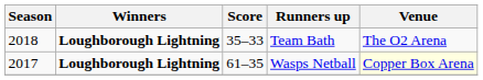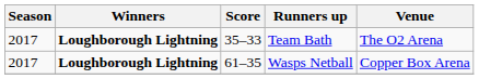Team Bath | Season: 2018 -> 2017
Wasps Netball | Venue: lightyellow background -> no background
